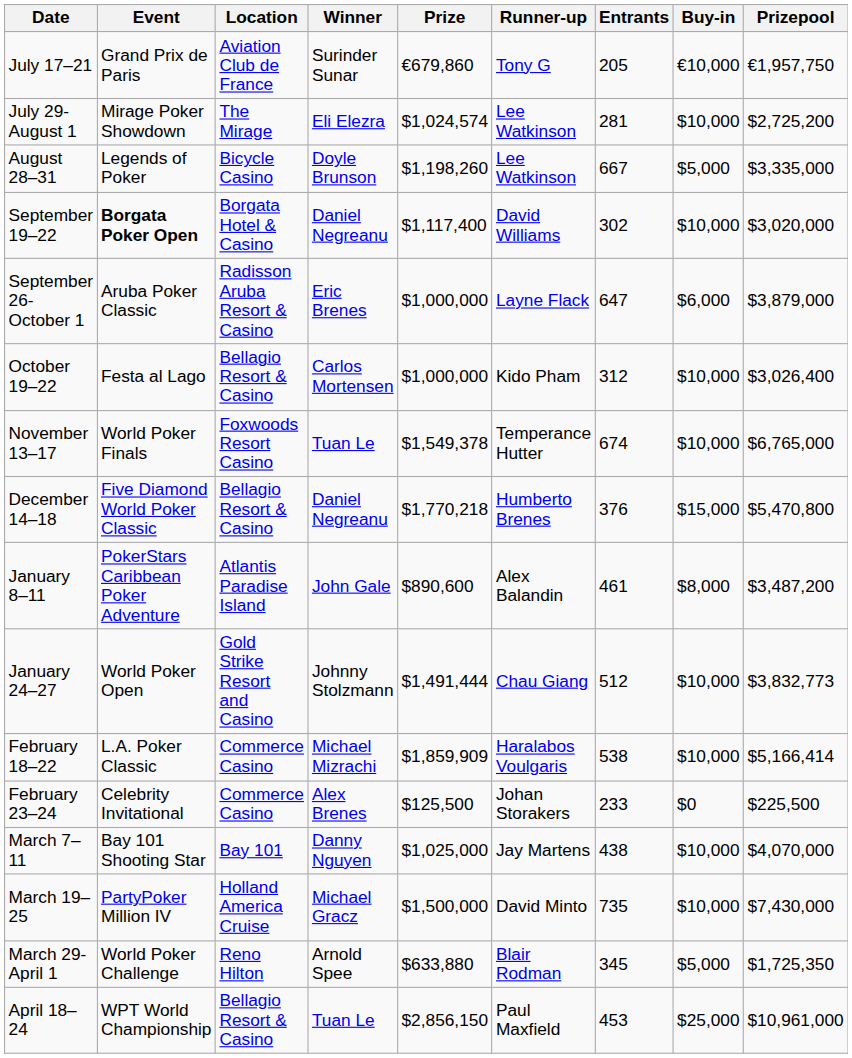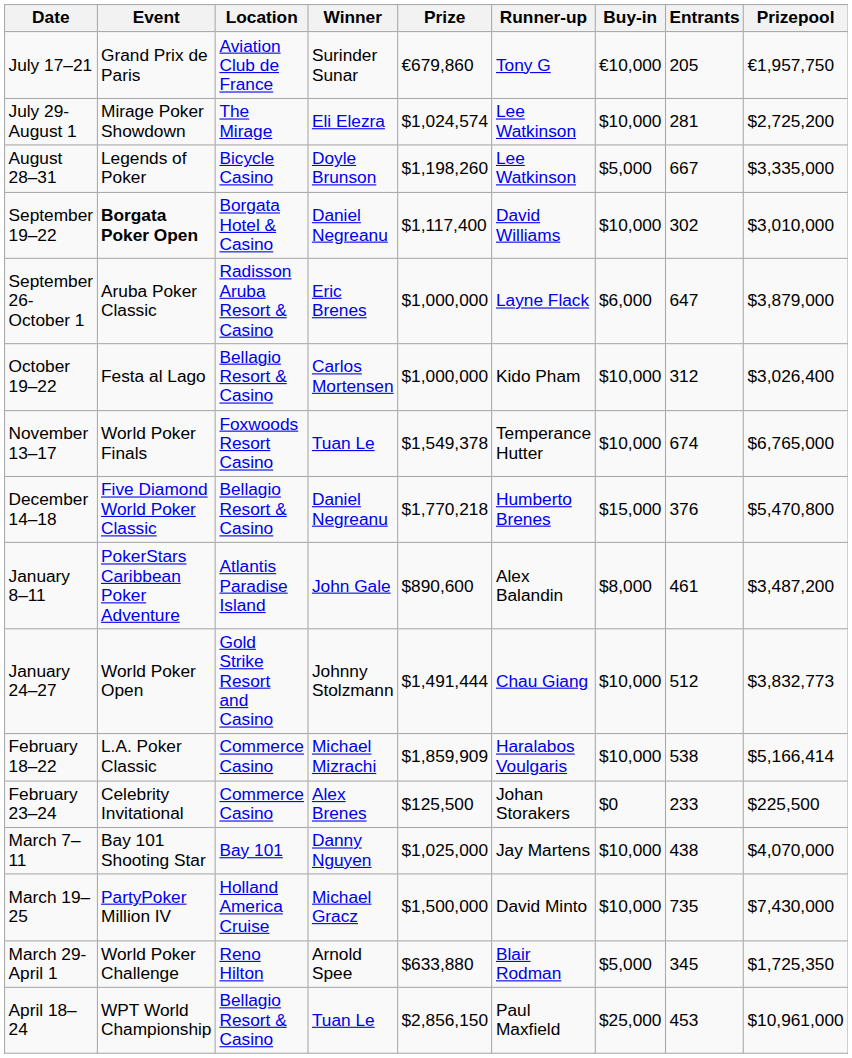columns swapped: Entrants <-> Buy-in
September 19–22 | Prizepool: $3,020,000 -> $3,010,000
